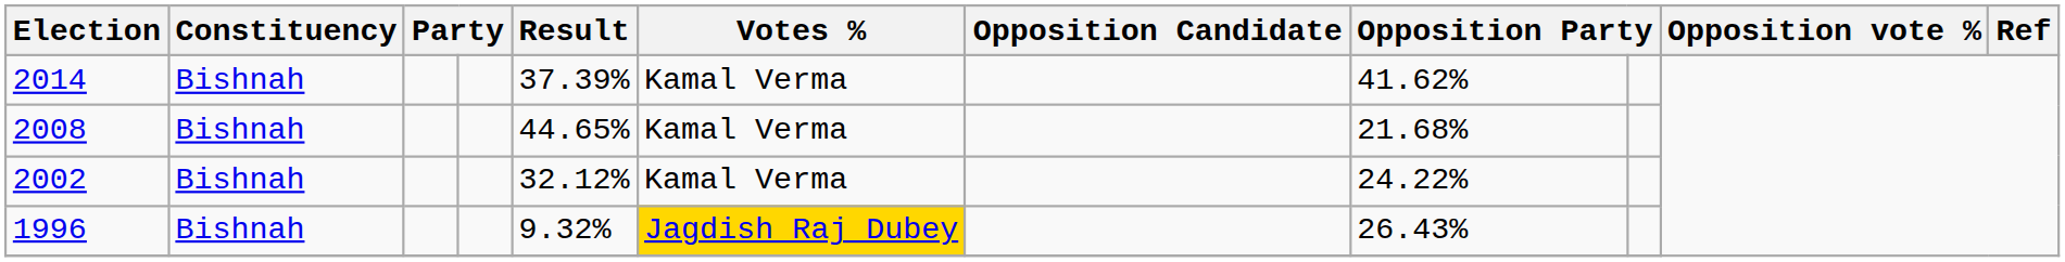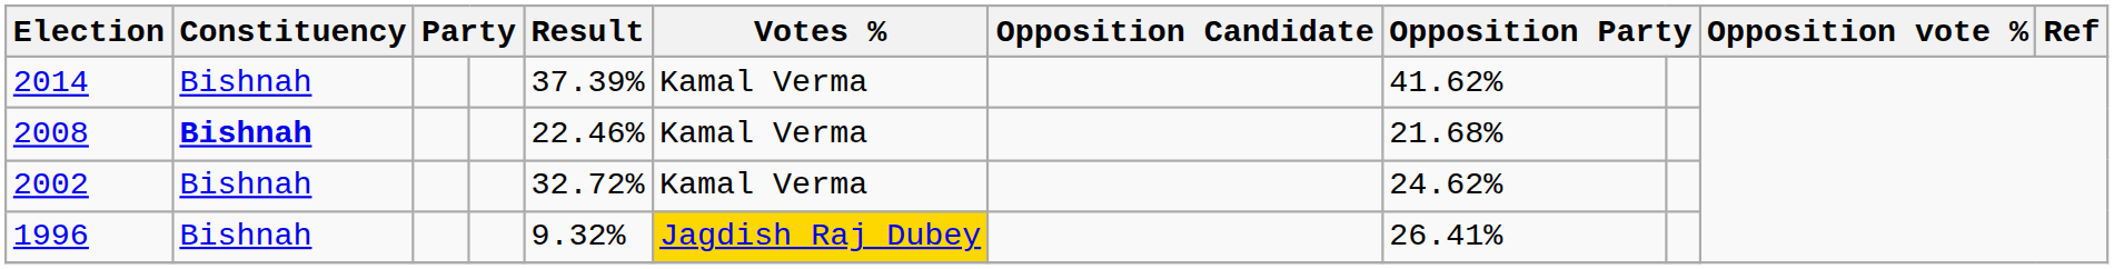2008 | Constituency: normal -> bold
2008 | Result: 44.65% -> 22.46%
2002 | Result: 32.12% -> 32.72%
2002 | column 8: 24.22% -> 24.62%
1996 | column 8: 26.43% -> 26.41%
